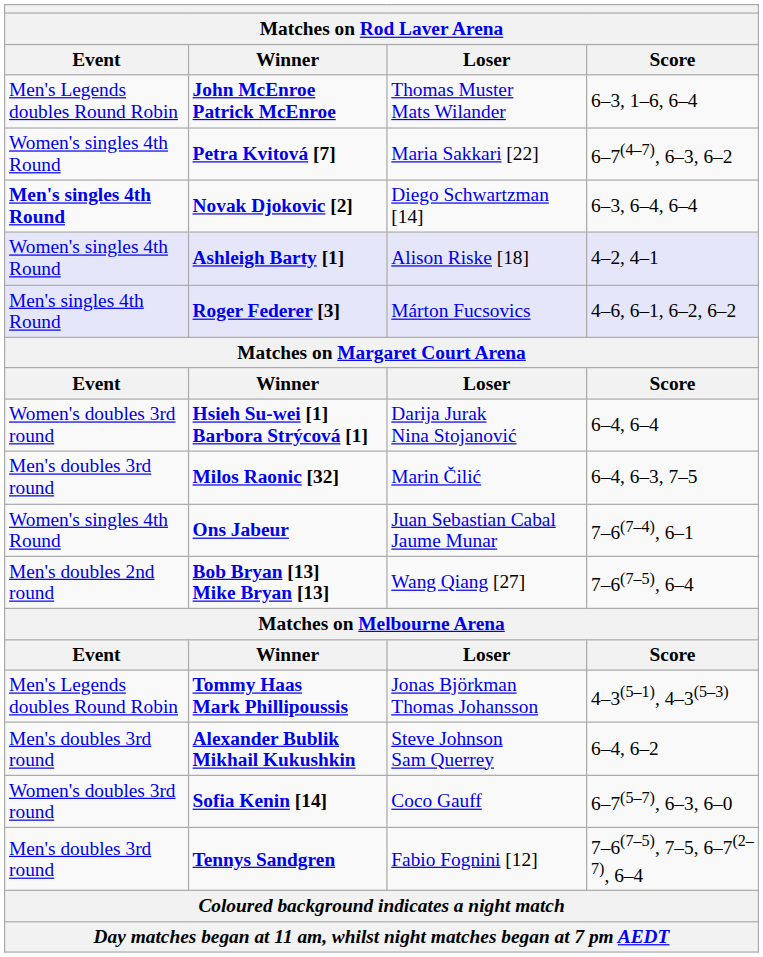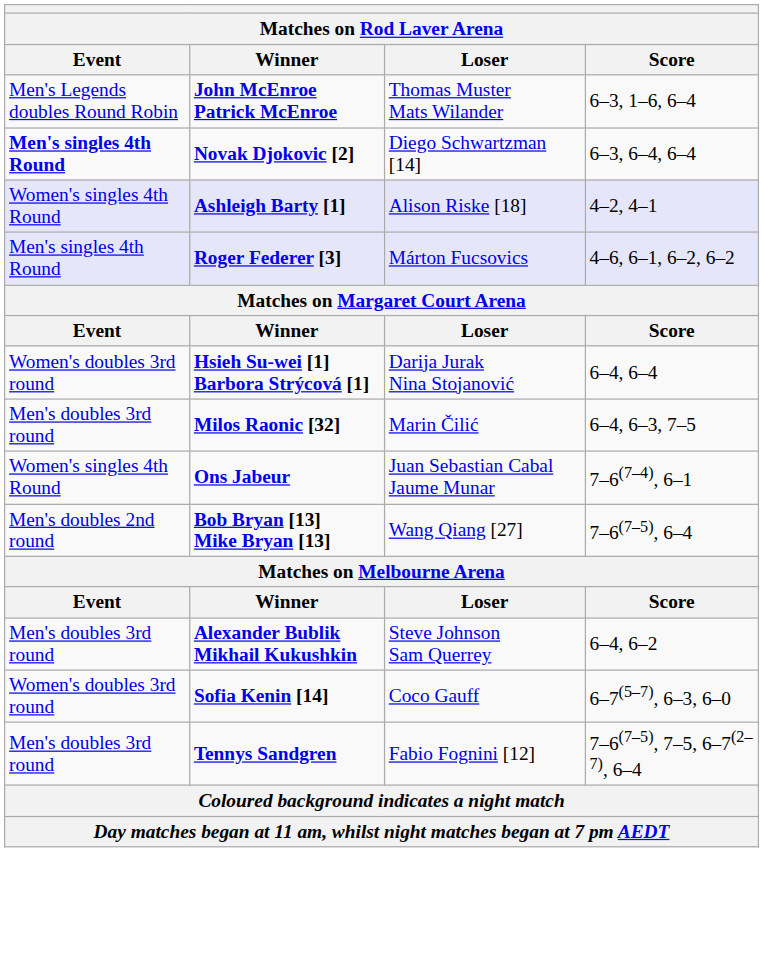- row: Women's singles 4th Round | Petra Kvitová [7] | Maria Sakkari [22] | 6–7(4–7), 6–3, 6–2
- row: Men's Legends doubles Round Robin | Tommy Haas Mark Phillipoussis | Jonas Björkman Thomas Johansson | 4–3(5–1), 4–3(5–3)
